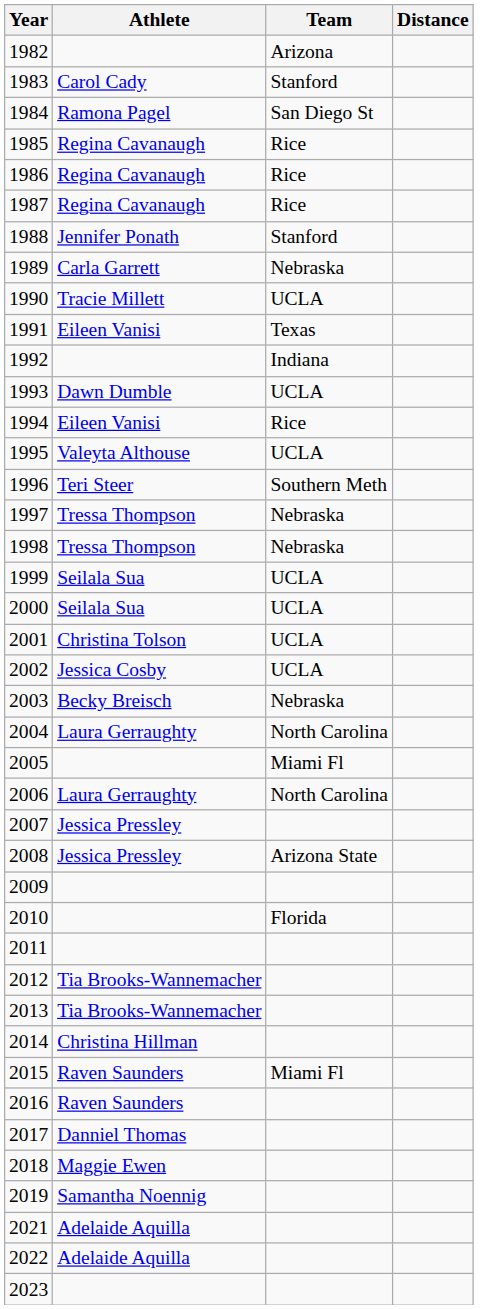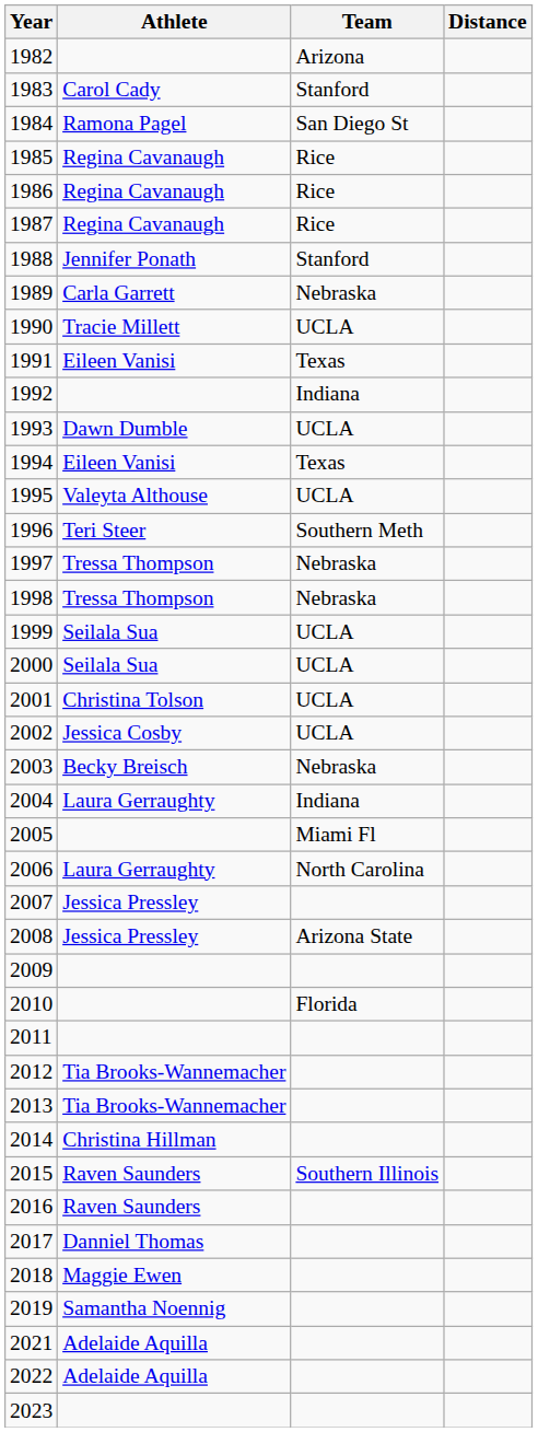1994 | Team: Rice -> Texas
2004 | Team: North Carolina -> Indiana
2015 | Team: Miami Fl -> Southern Illinois
